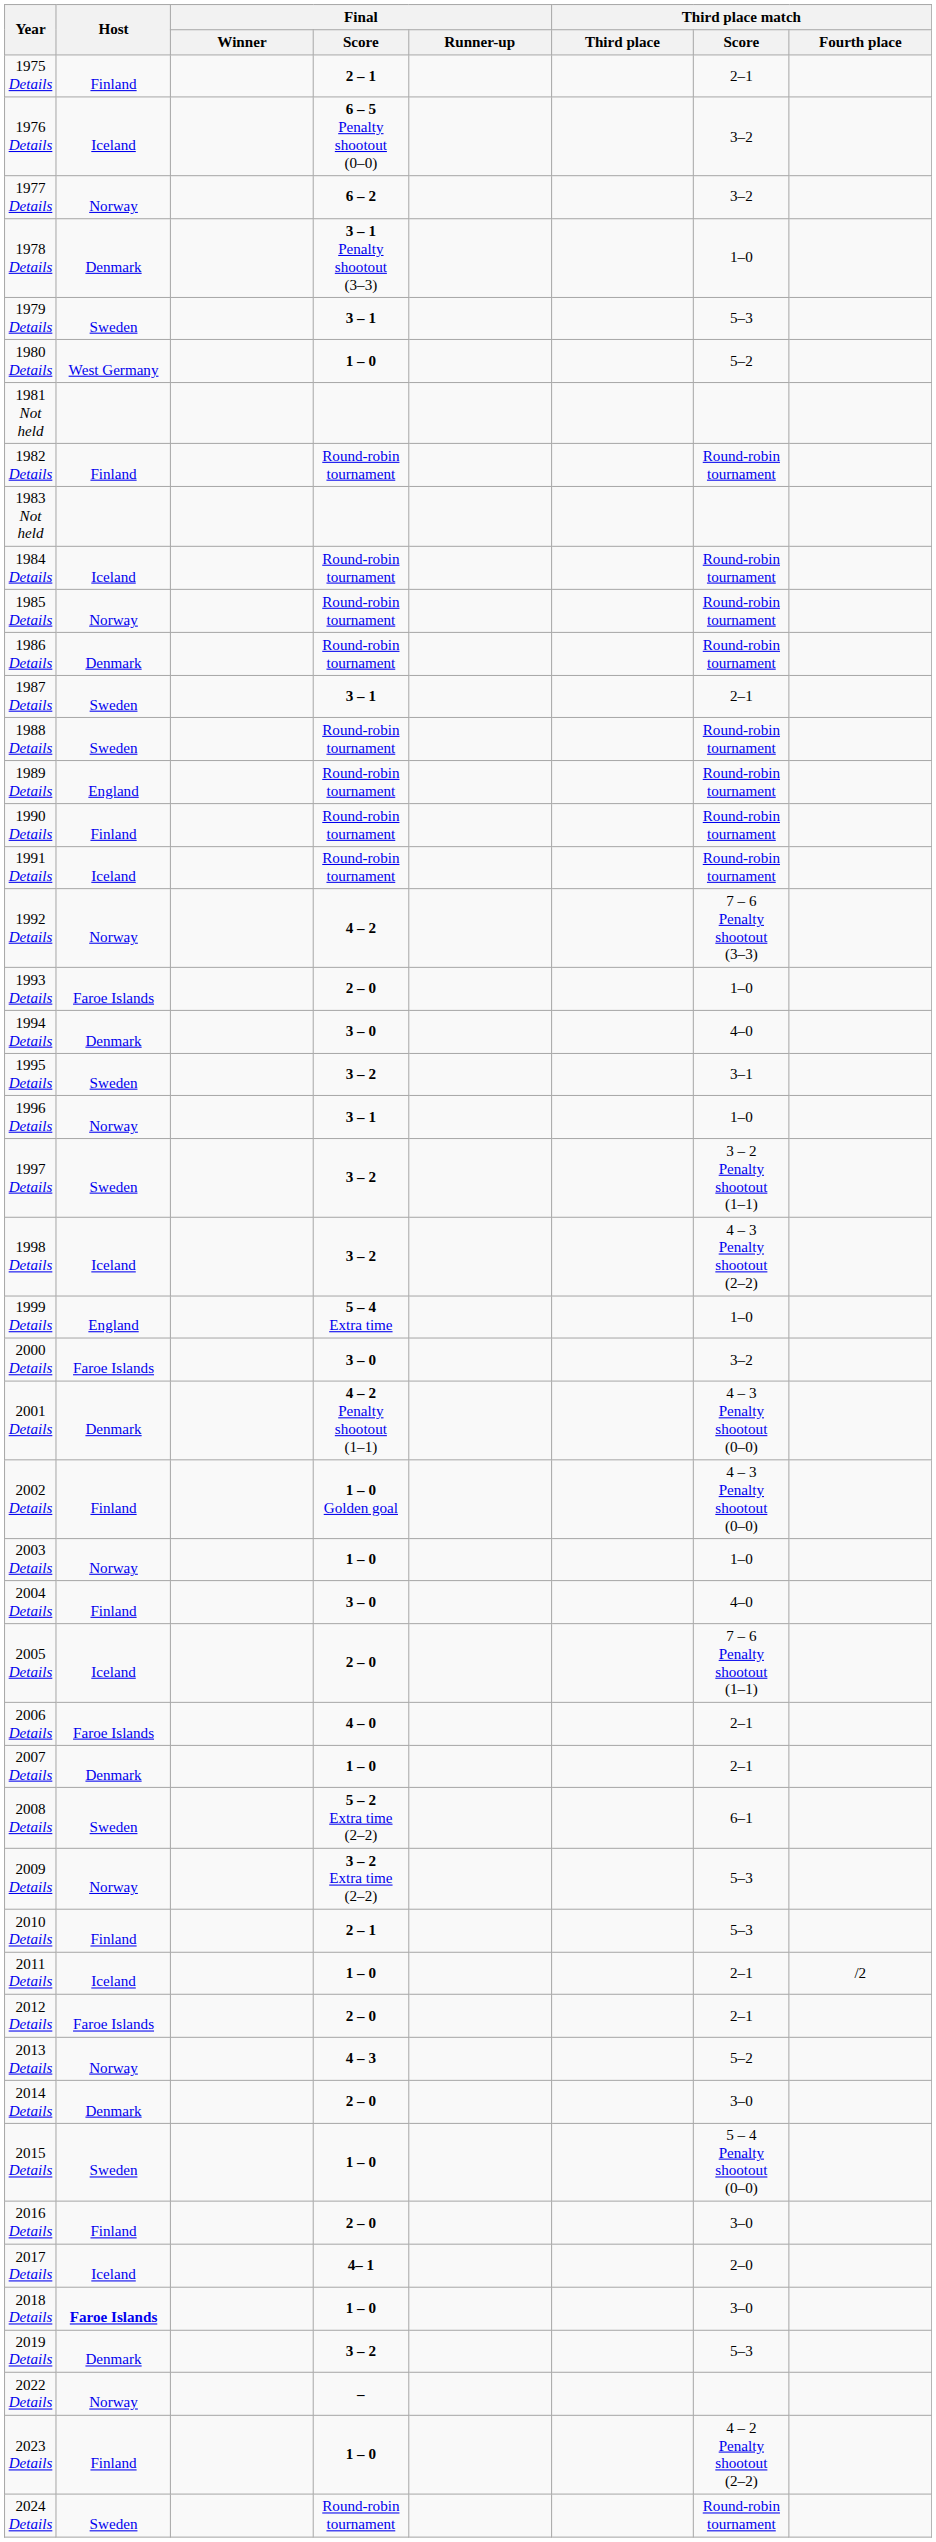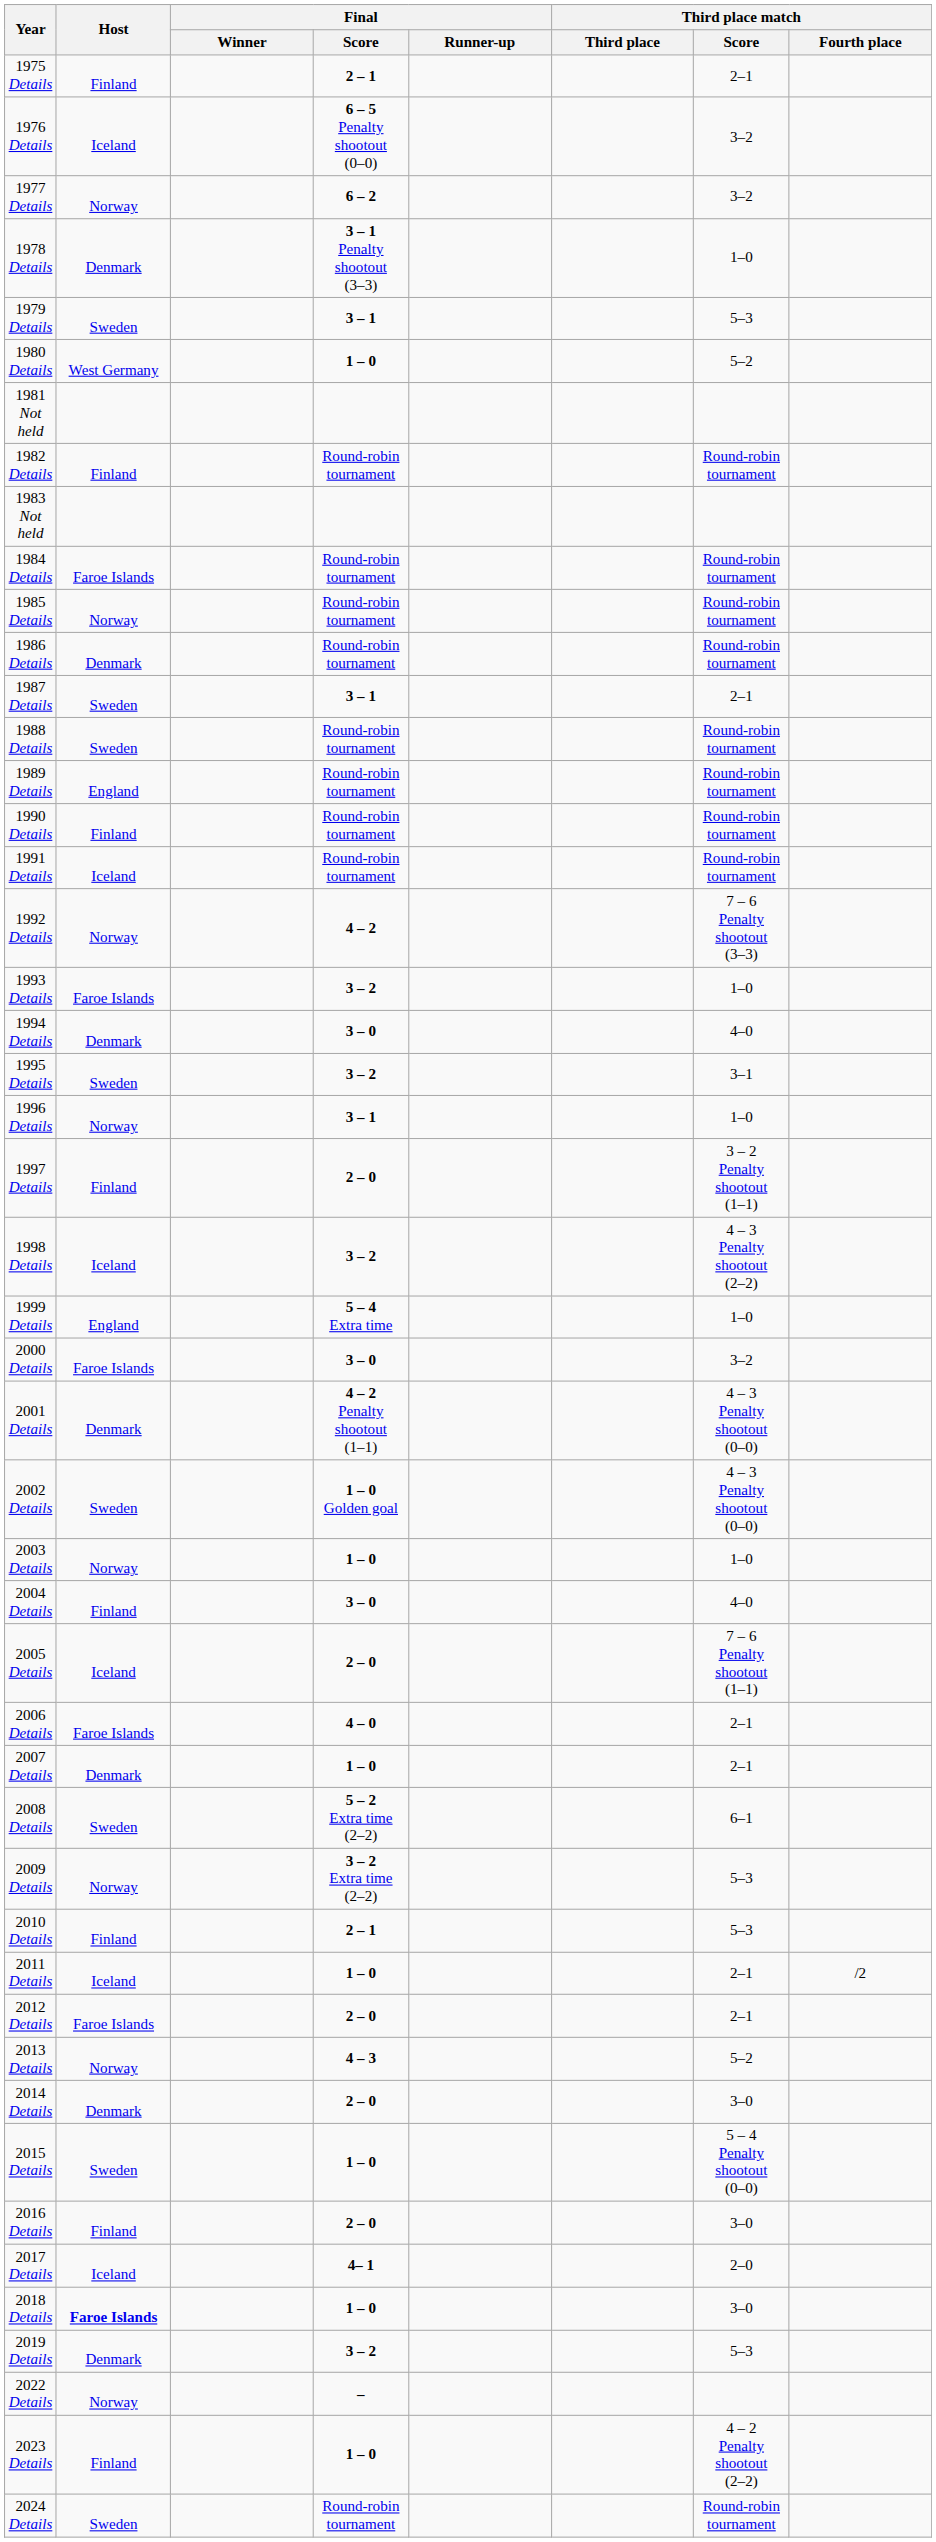1984 Details | Host: Iceland -> Faroe Islands
1993 Details | Final / Score: 2 – 0 -> 3 – 2
1997 Details | Host: Sweden -> Finland
1997 Details | Final / Score: 3 – 2 -> 2 – 0
2002 Details | Host: Finland -> Sweden
